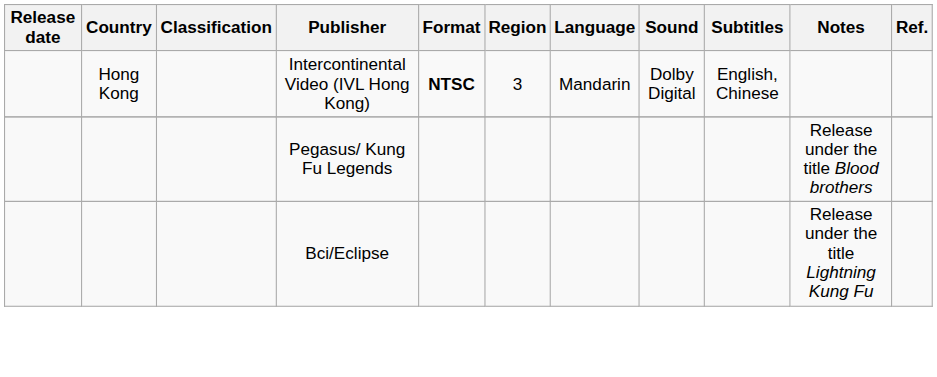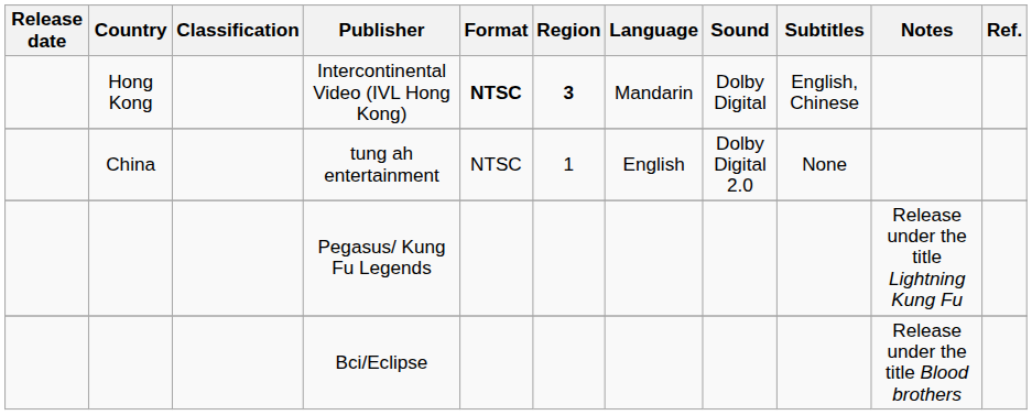Intercontinental Video (IVL Hong Kong) | Region: normal -> bold
+ row: China | tung ah entertainment | NTSC | 1 | English | Dolby Digital 2.0 | None
Pegasus/ Kung Fu Legends | Notes: Release under the title Blood brothers -> Release under the title Lightning Kung Fu
Bci/Eclipse | Notes: Release under the title Lightning Kung Fu -> Release under the title Blood brothers
